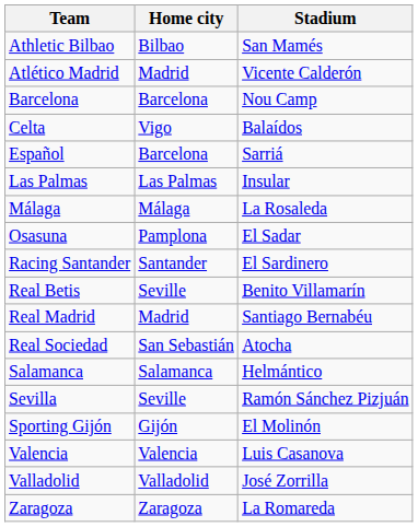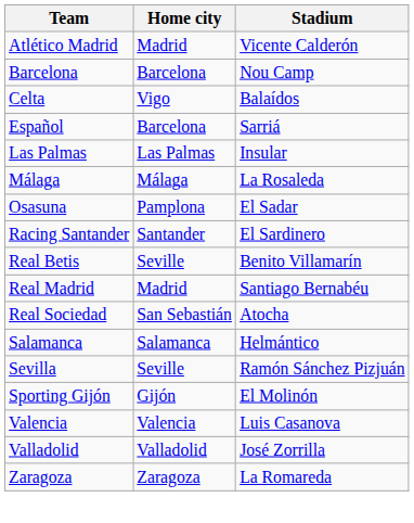- row: Athletic Bilbao | Bilbao | San Mamés
